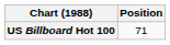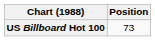US Billboard Hot 100 | Position: 71 -> 73
